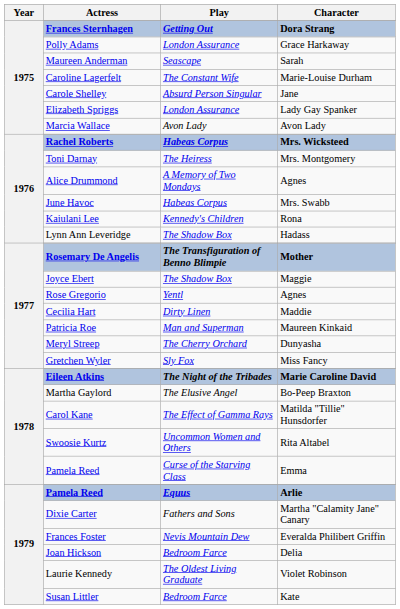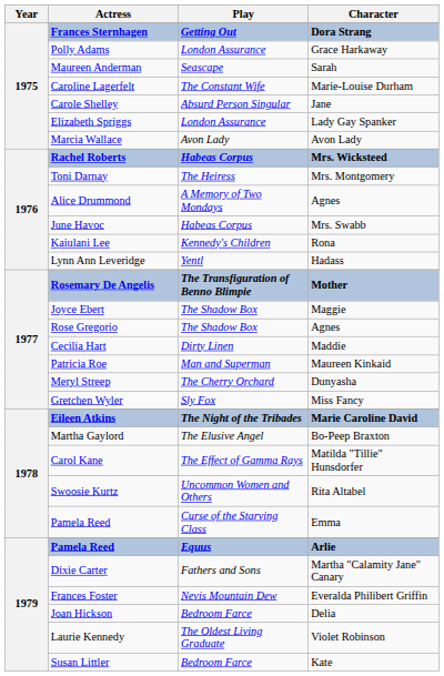Lynn Ann Leveridge | Play: The Shadow Box -> Yentl
Rose Gregorio | Play: Yentl -> The Shadow Box
